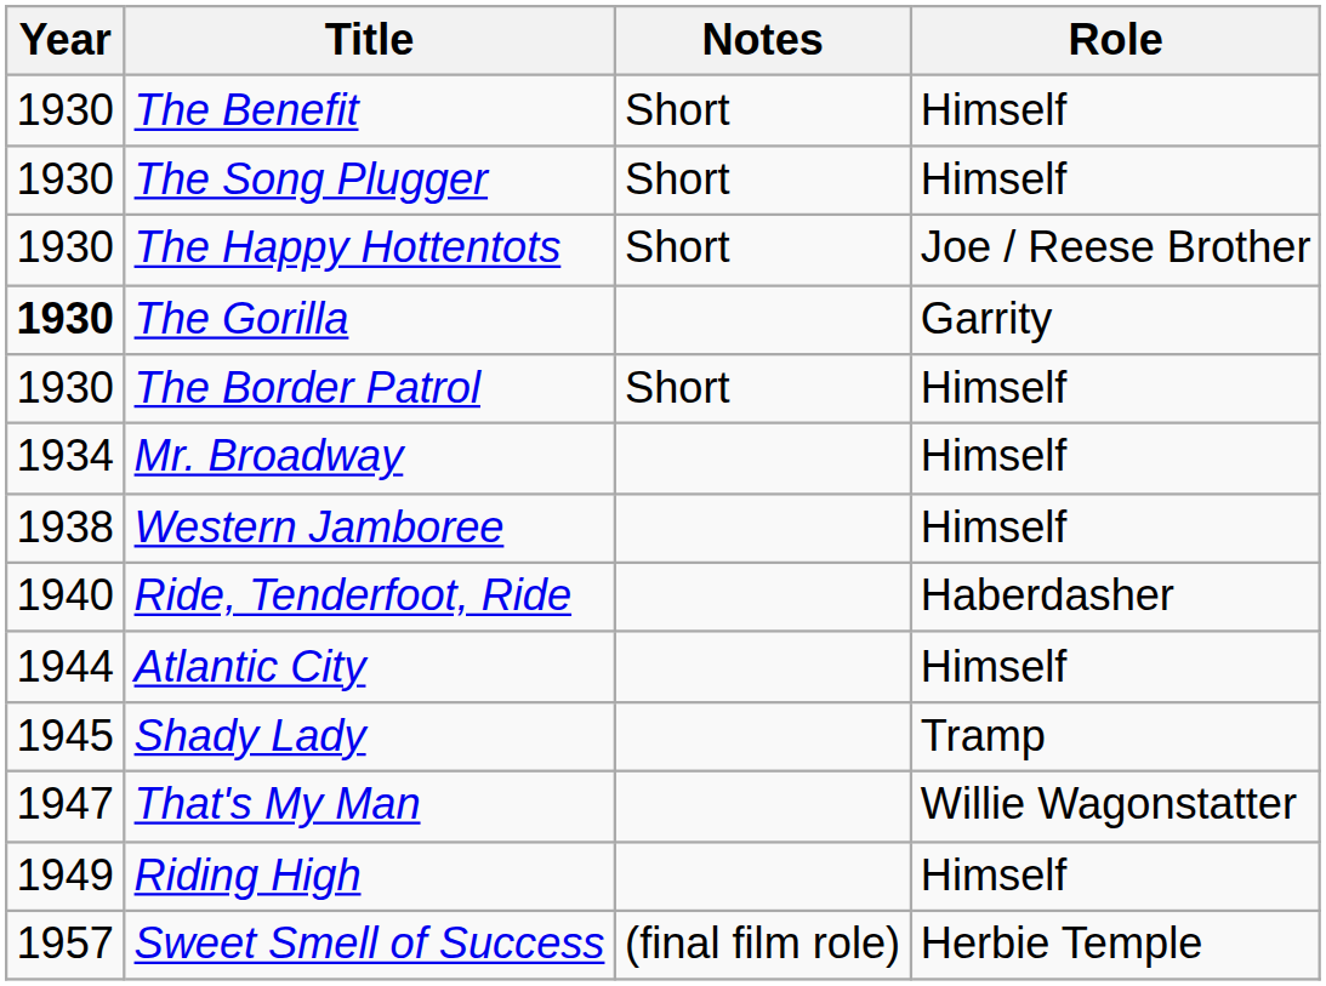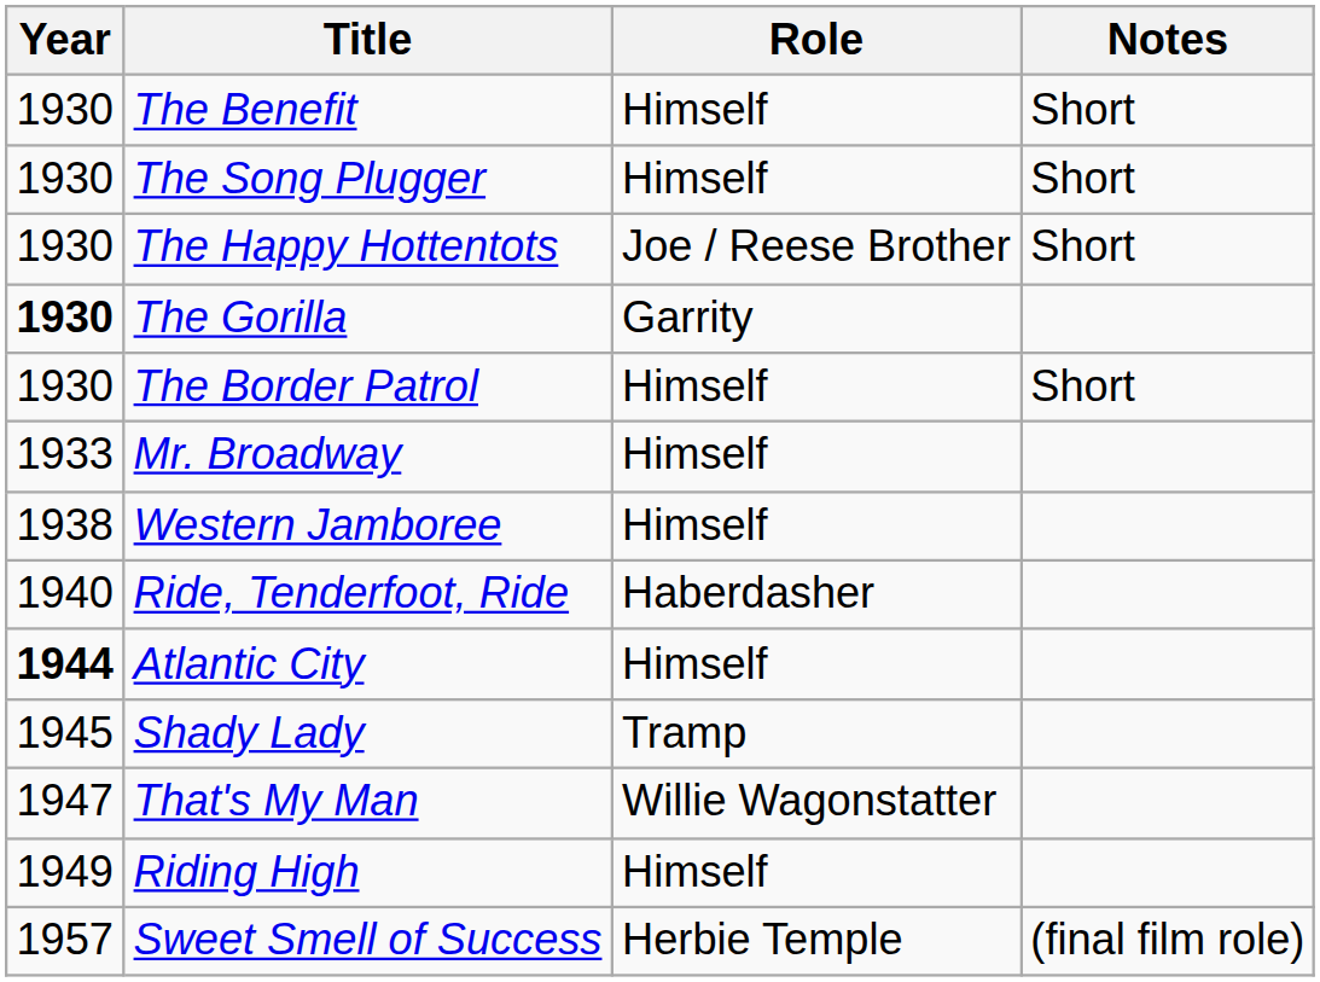columns swapped: Role <-> Notes
Mr. Broadway | Year: 1934 -> 1933
Atlantic City | Year: normal -> bold
